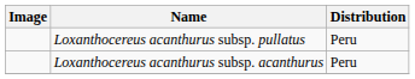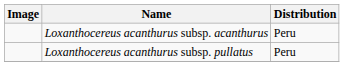rows swapped: Loxanthocereus acanthurus subsp. acanthurus <-> Loxanthocereus acanthurus subsp. pullatus
